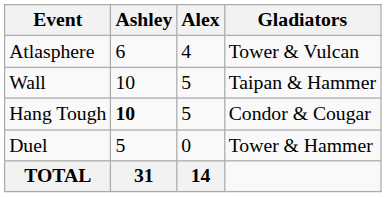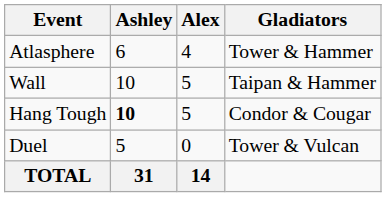Atlasphere | Gladiators: Tower & Vulcan -> Tower & Hammer
Duel | Gladiators: Tower & Hammer -> Tower & Vulcan
